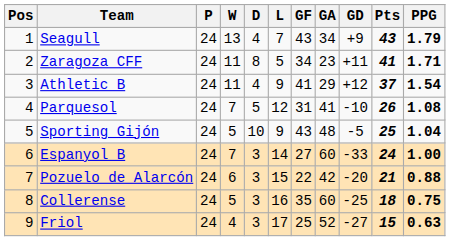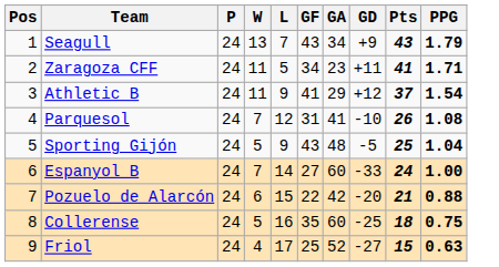- column: D | 4 | 8 | 4 | 5 | 10 | 3 | 3 | 3 | 3
